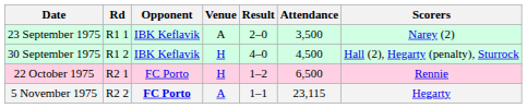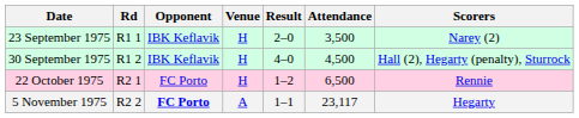23 September 1975 | Venue: A -> H
5 November 1975 | Attendance: 23,115 -> 23,117
